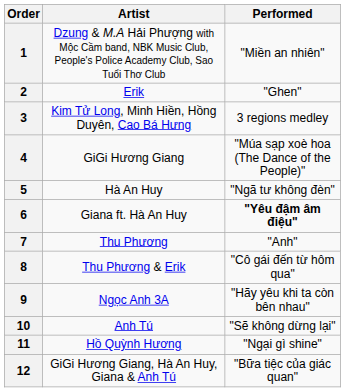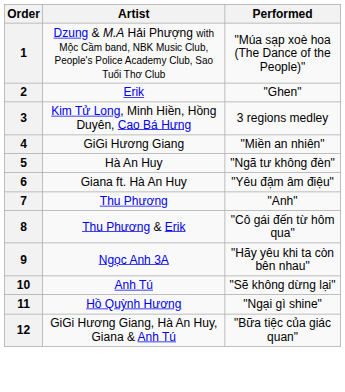1 | Performed: "Miền an nhiên" -> "Múa sạp xoè hoa (The Dance of the People)"
4 | Performed: "Múa sạp xoè hoa (The Dance of the People)" -> "Miền an nhiên"
6 | Performed: bold -> normal
